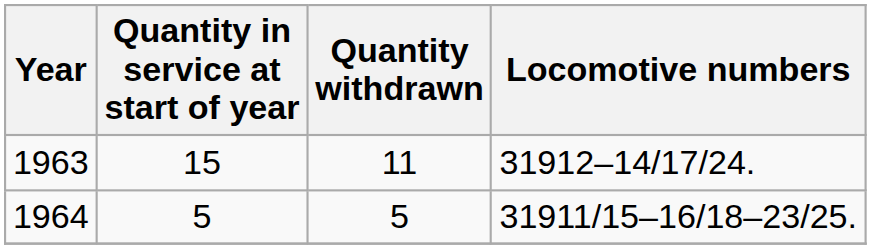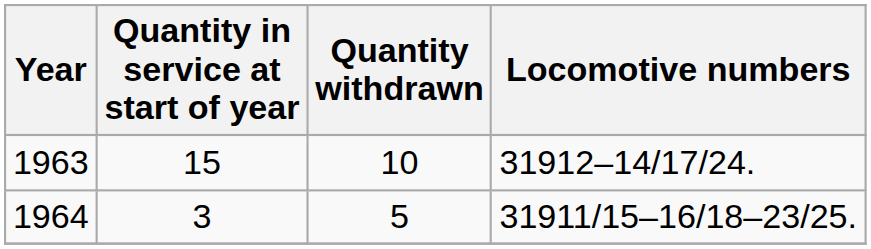1963 | Quantity withdrawn: 11 -> 10
1964 | Quantity in service at start of year: 5 -> 3
